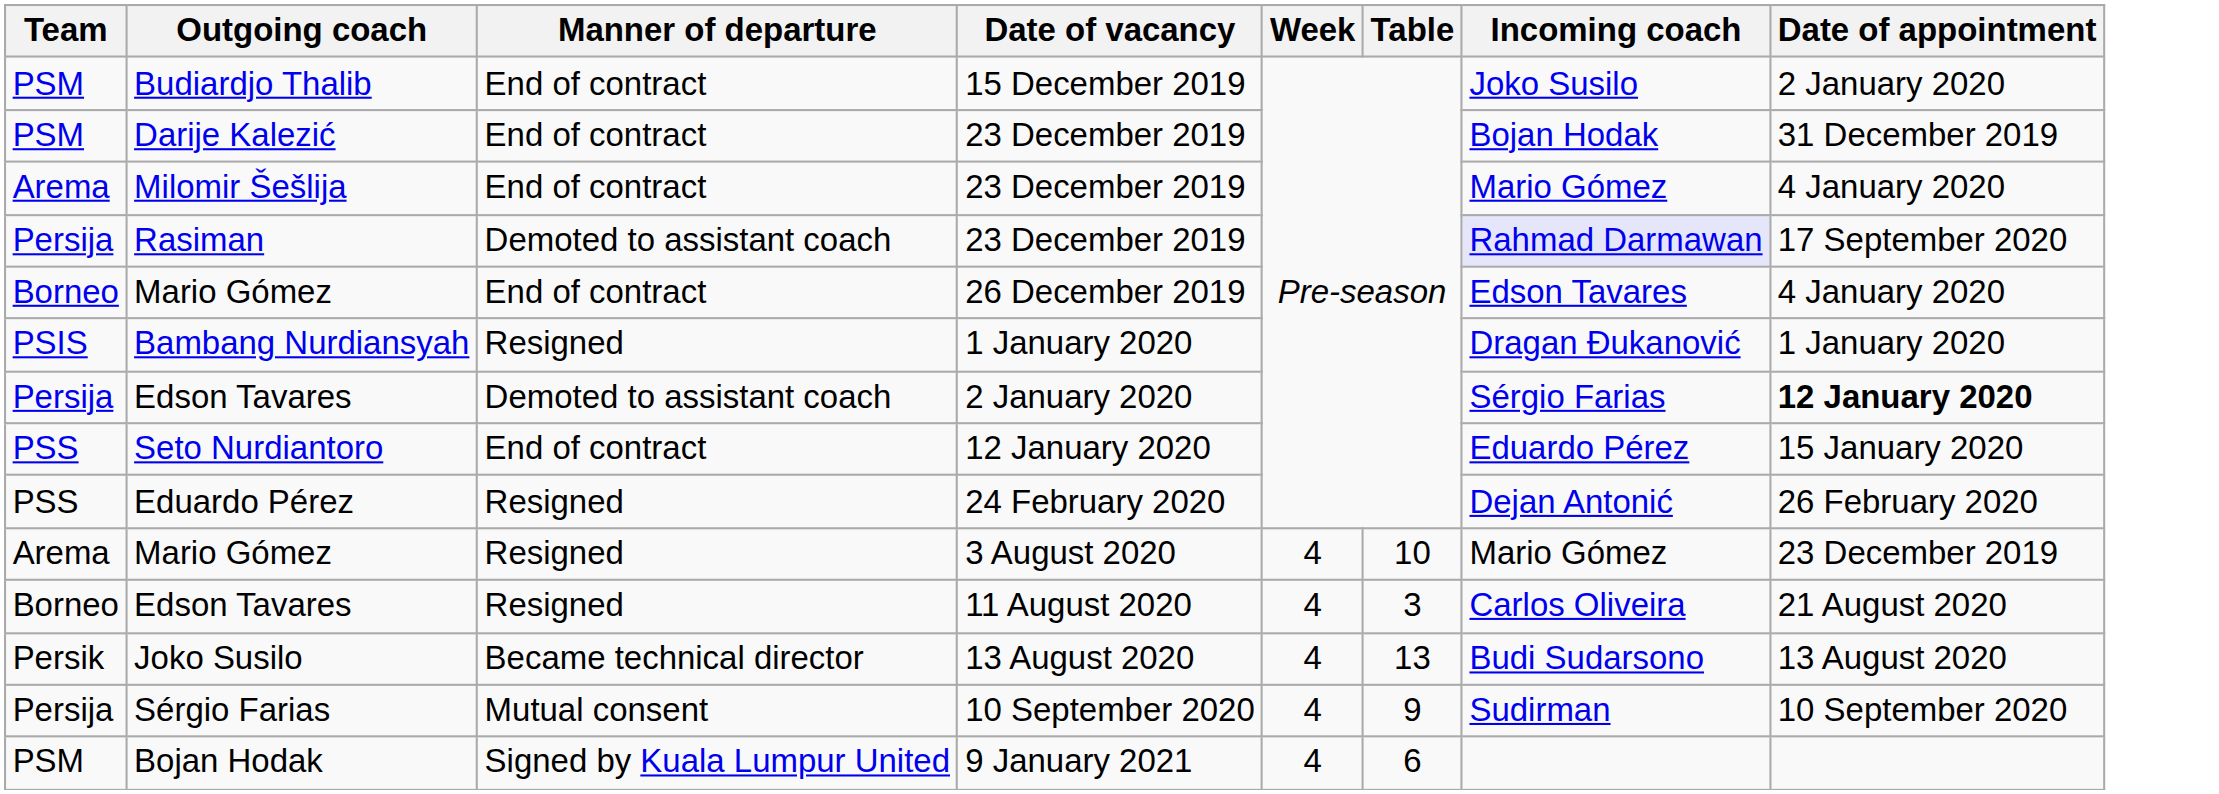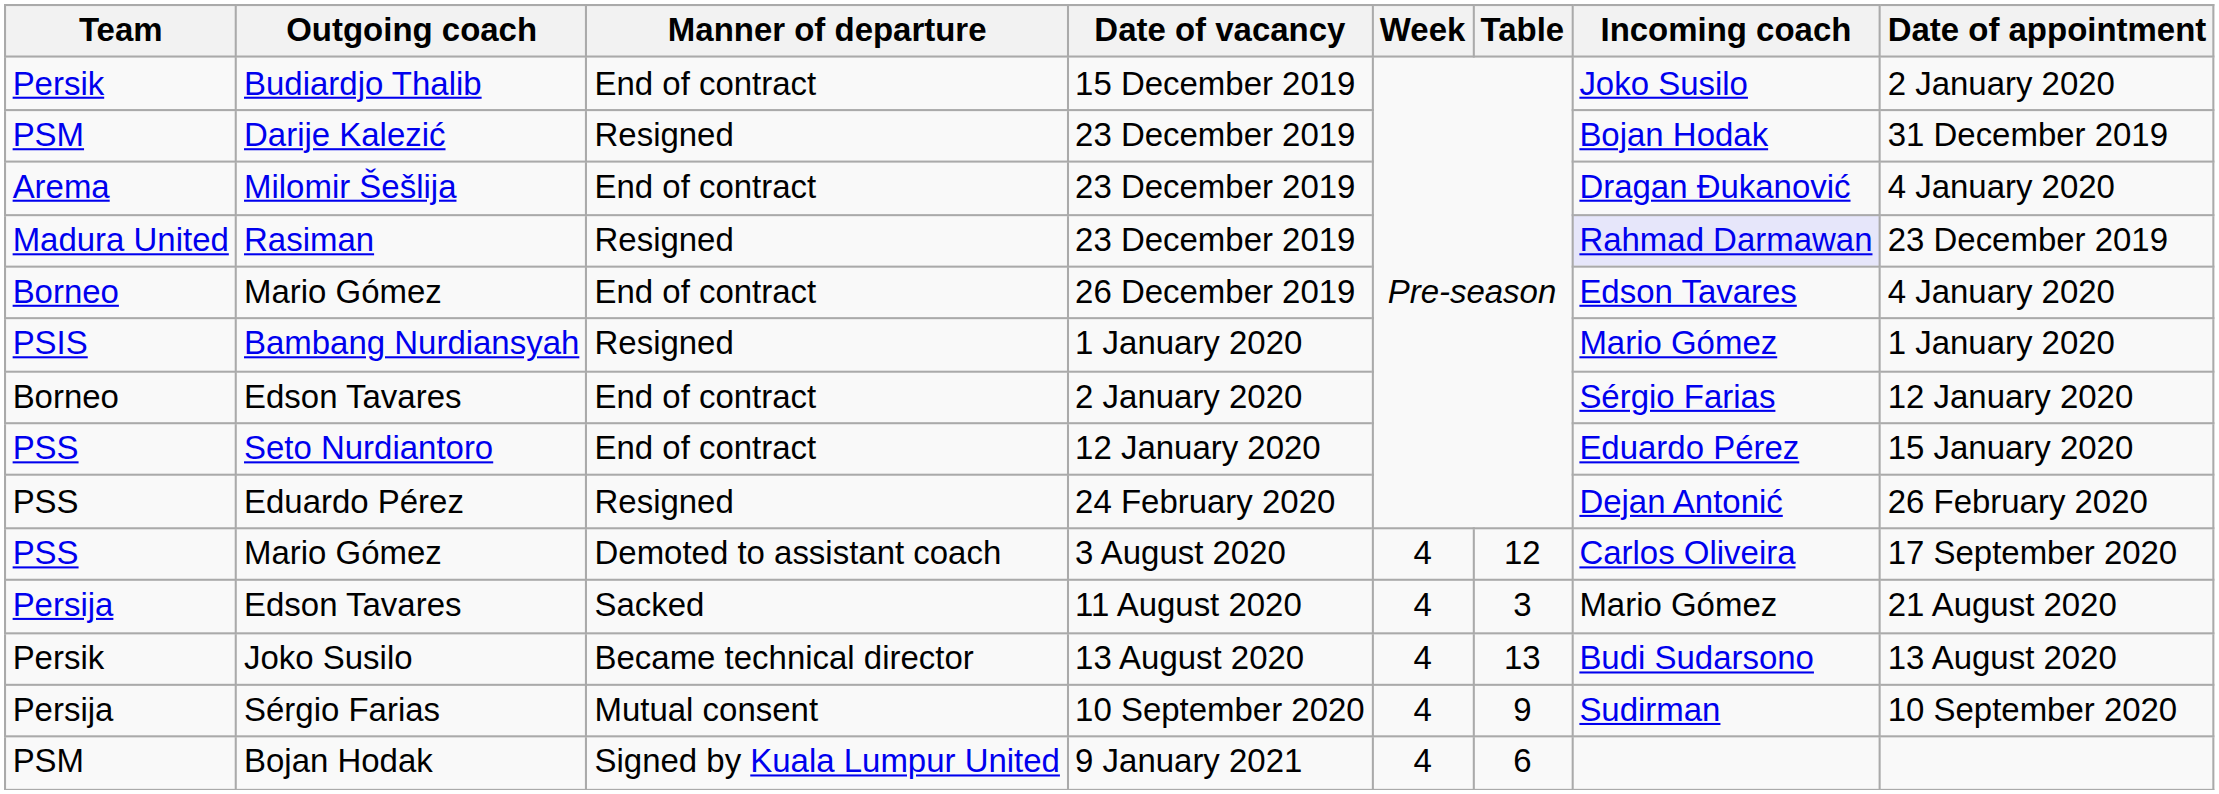Budiardjo Thalib | Team: PSM -> Persik
Darije Kalezić | Manner of departure: End of contract -> Resigned
Milomir Šešlija | Incoming coach: Mario Gómez -> Dragan Đukanović
Rasiman | Team: Persija -> Madura United
Rasiman | Manner of departure: Demoted to assistant coach -> Resigned
Rasiman | Date of appointment: 17 September 2020 -> 23 December 2019
Bambang Nurdiansyah | Incoming coach: Dragan Đukanović -> Mario Gómez
Edson Tavares / 2 January 2020 | Team: Persija -> Borneo
Edson Tavares / 2 January 2020 | Manner of departure: Demoted to assistant coach -> End of contract
Edson Tavares / 2 January 2020 | Date of appointment: bold -> normal
Mario Gómez / 3 August 2020 | Team: Arema -> PSS
Mario Gómez / 3 August 2020 | Manner of departure: Resigned -> Demoted to assistant coach
Mario Gómez / 3 August 2020 | Table: 10 -> 12
Mario Gómez / 3 August 2020 | Incoming coach: Mario Gómez -> Carlos Oliveira
Mario Gómez / 3 August 2020 | Date of appointment: 23 December 2019 -> 17 September 2020
Edson Tavares / 11 August 2020 | Team: Borneo -> Persija
Edson Tavares / 11 August 2020 | Manner of departure: Resigned -> Sacked
Edson Tavares / 11 August 2020 | Incoming coach: Carlos Oliveira -> Mario Gómez
